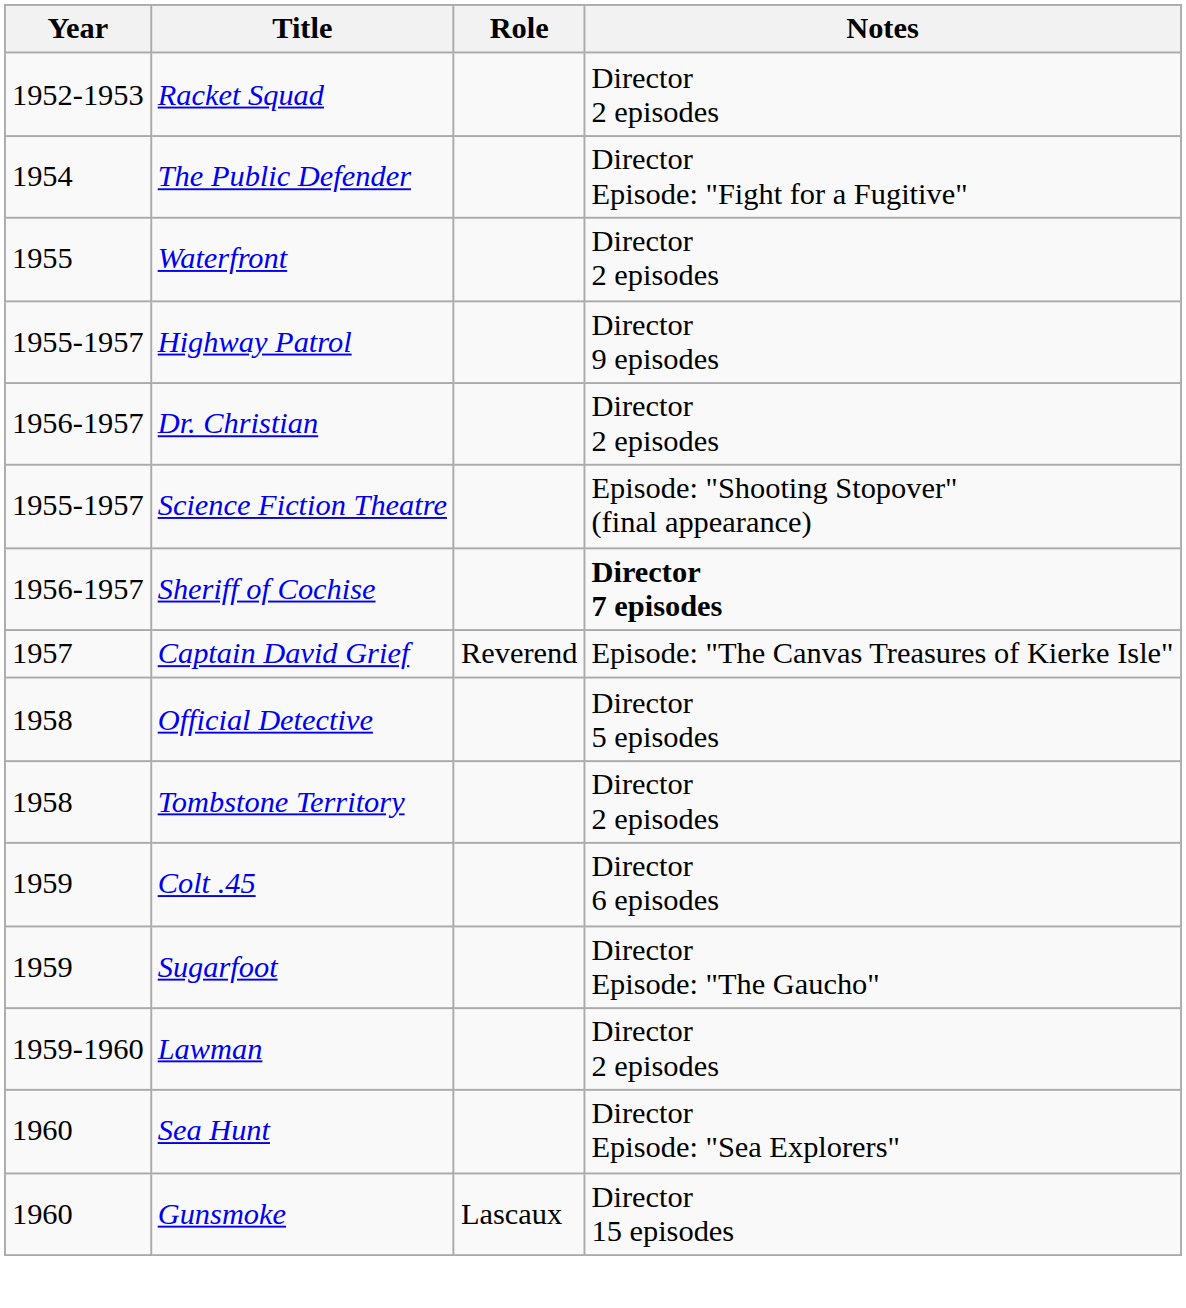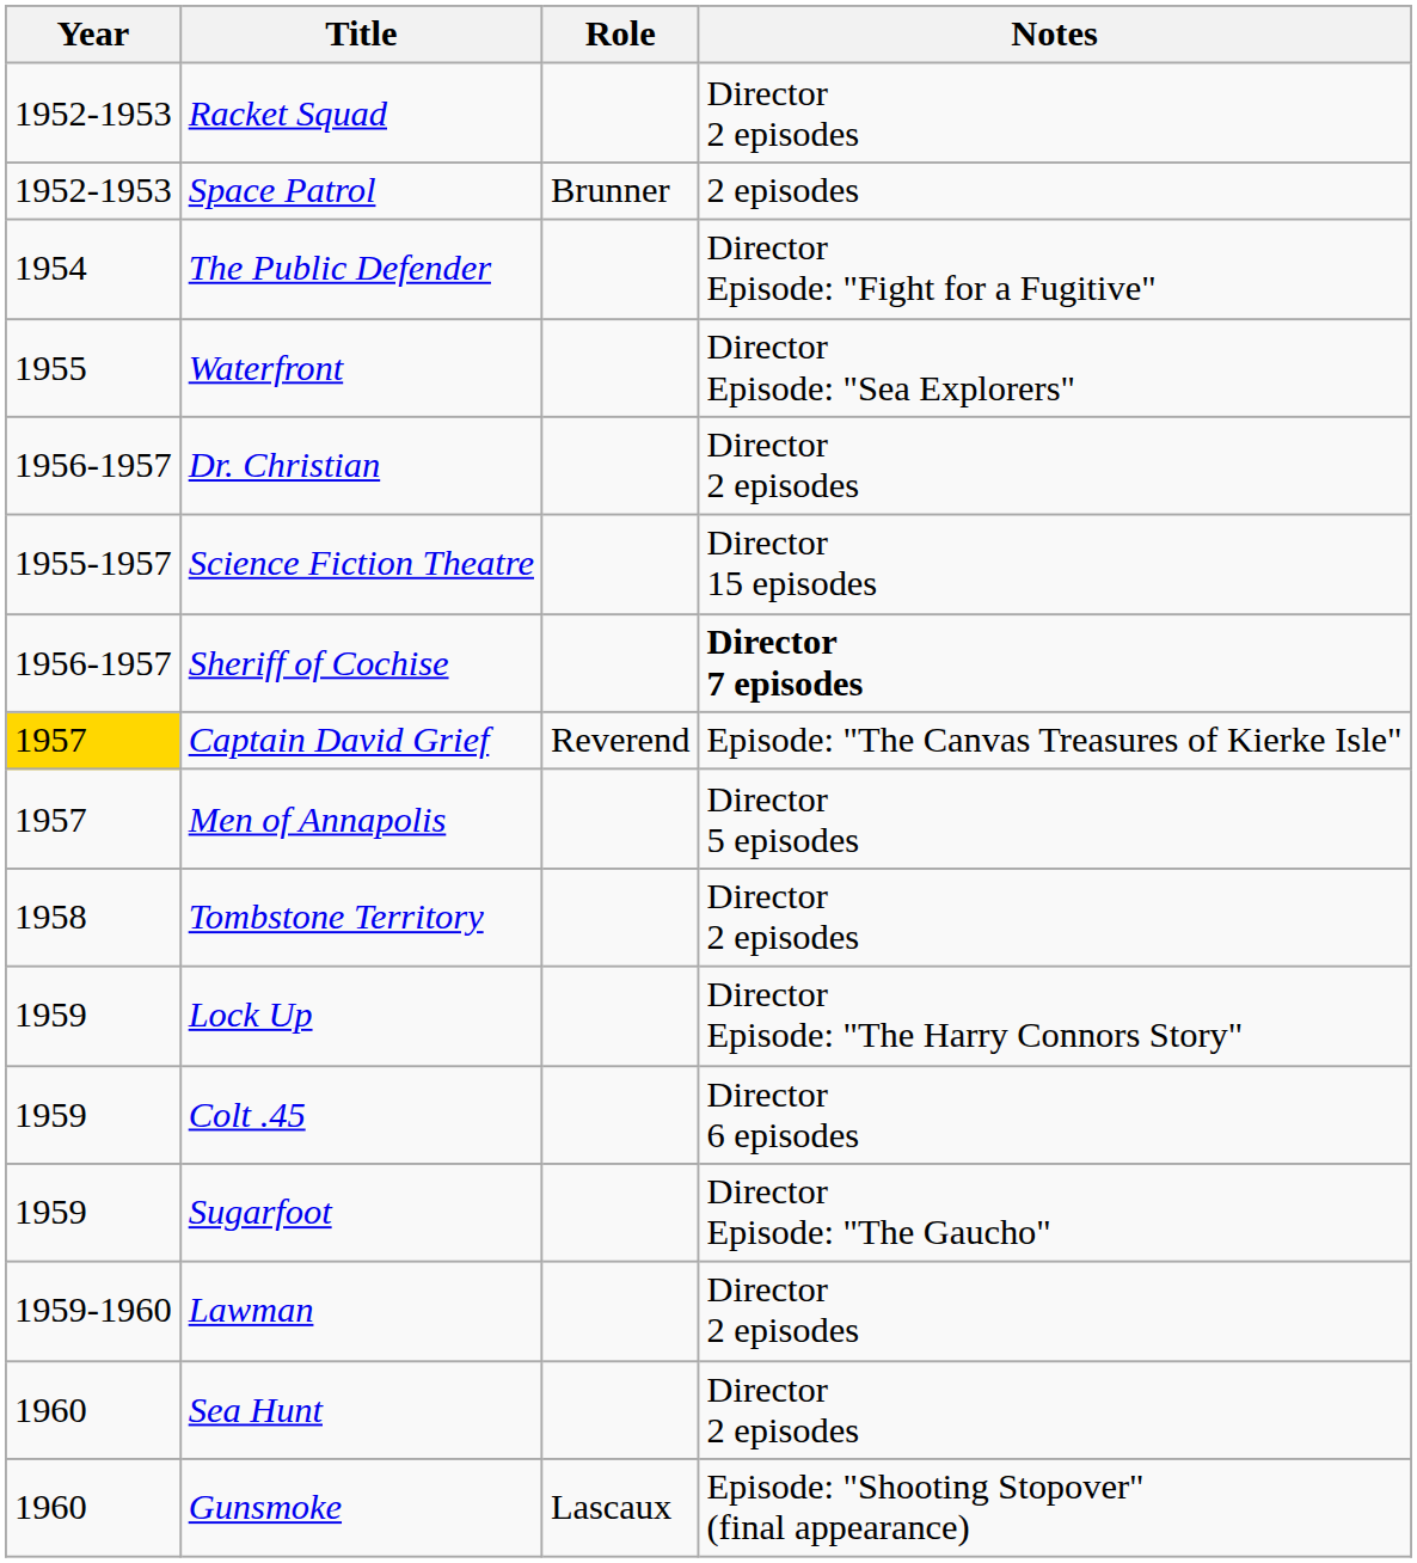+ row: 1952-1953 | Space Patrol | Brunner | 2 episodes
Waterfront | Notes: Director 2 episodes -> Director Episode: "Sea Explorers"
- row: 1955-1957 | Highway Patrol | Director 9 episodes
Science Fiction Theatre | Notes: Episode: "Shooting Stopover" (final appearance) -> Director 15 episodes
Captain David Grief | Year: no background -> gold background
+ row: 1957 | Men of Annapolis | Director 5 episodes
- row: 1958 | Official Detective | Director 5 episodes
+ row: 1959 | Lock Up | Director Episode: "The Harry Connors Story"
Sea Hunt | Notes: Director Episode: "Sea Explorers" -> Director 2 episodes
Gunsmoke | Notes: Director 15 episodes -> Episode: "Shooting Stopover" (final appearance)
